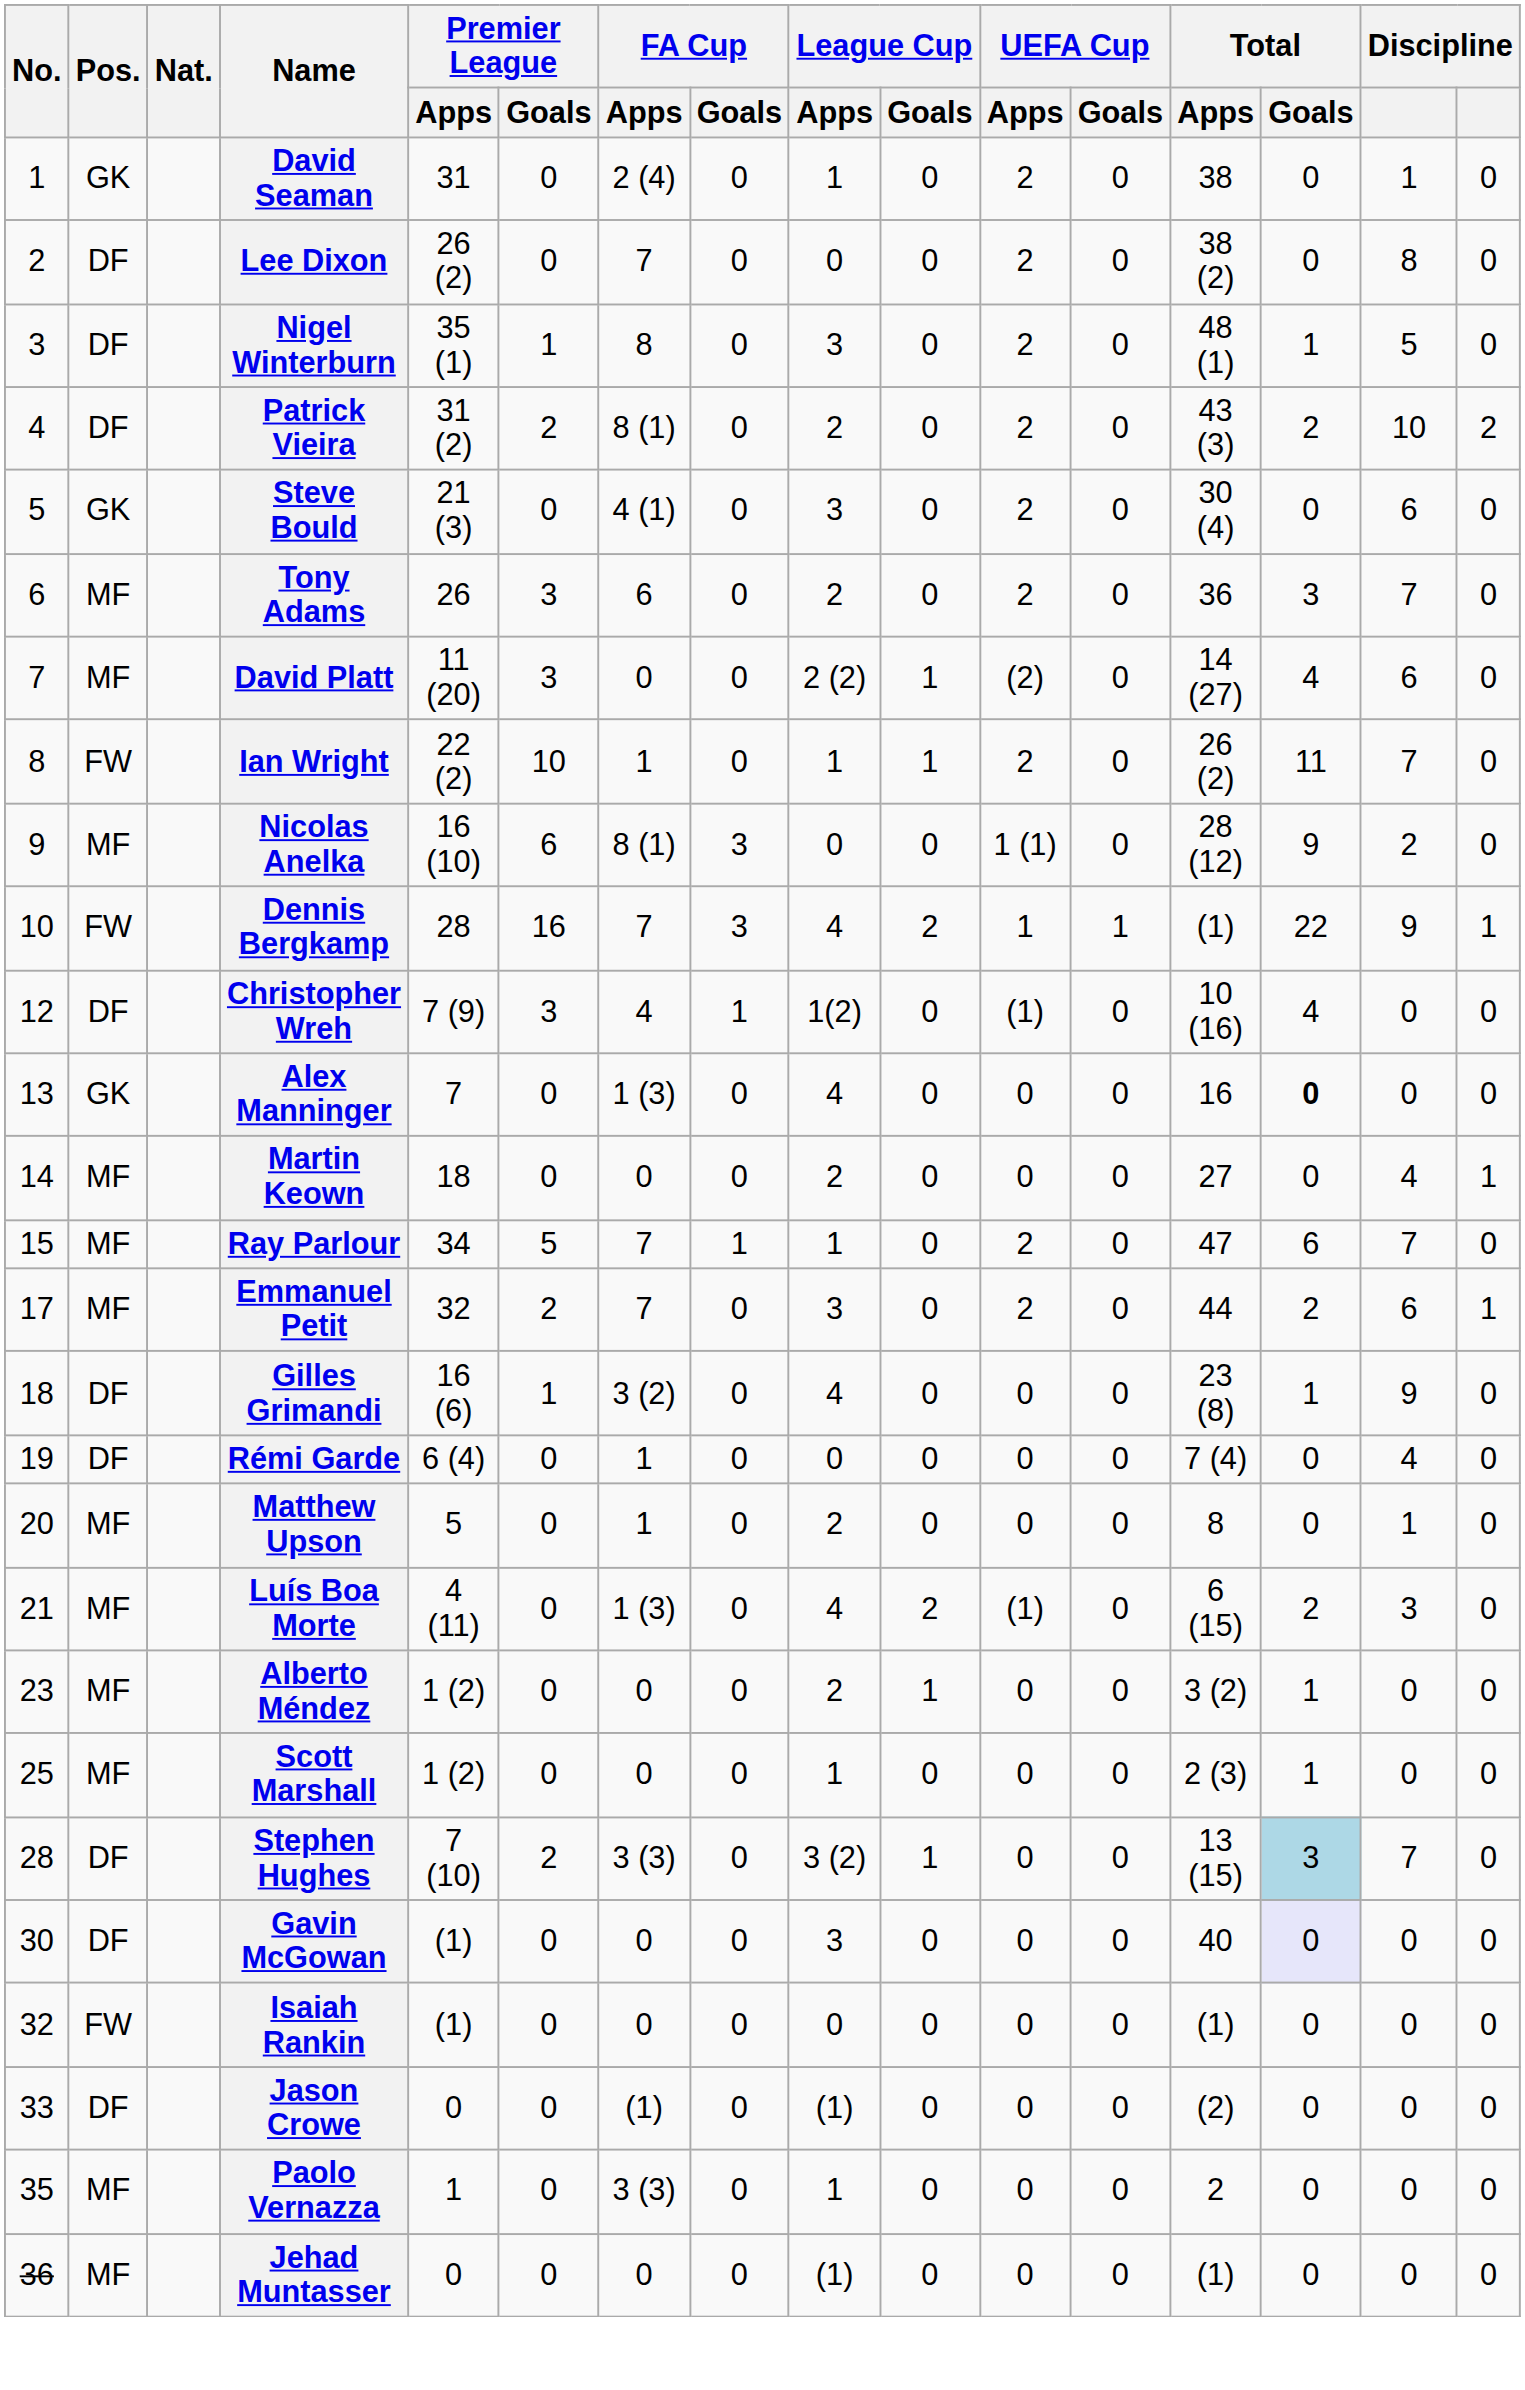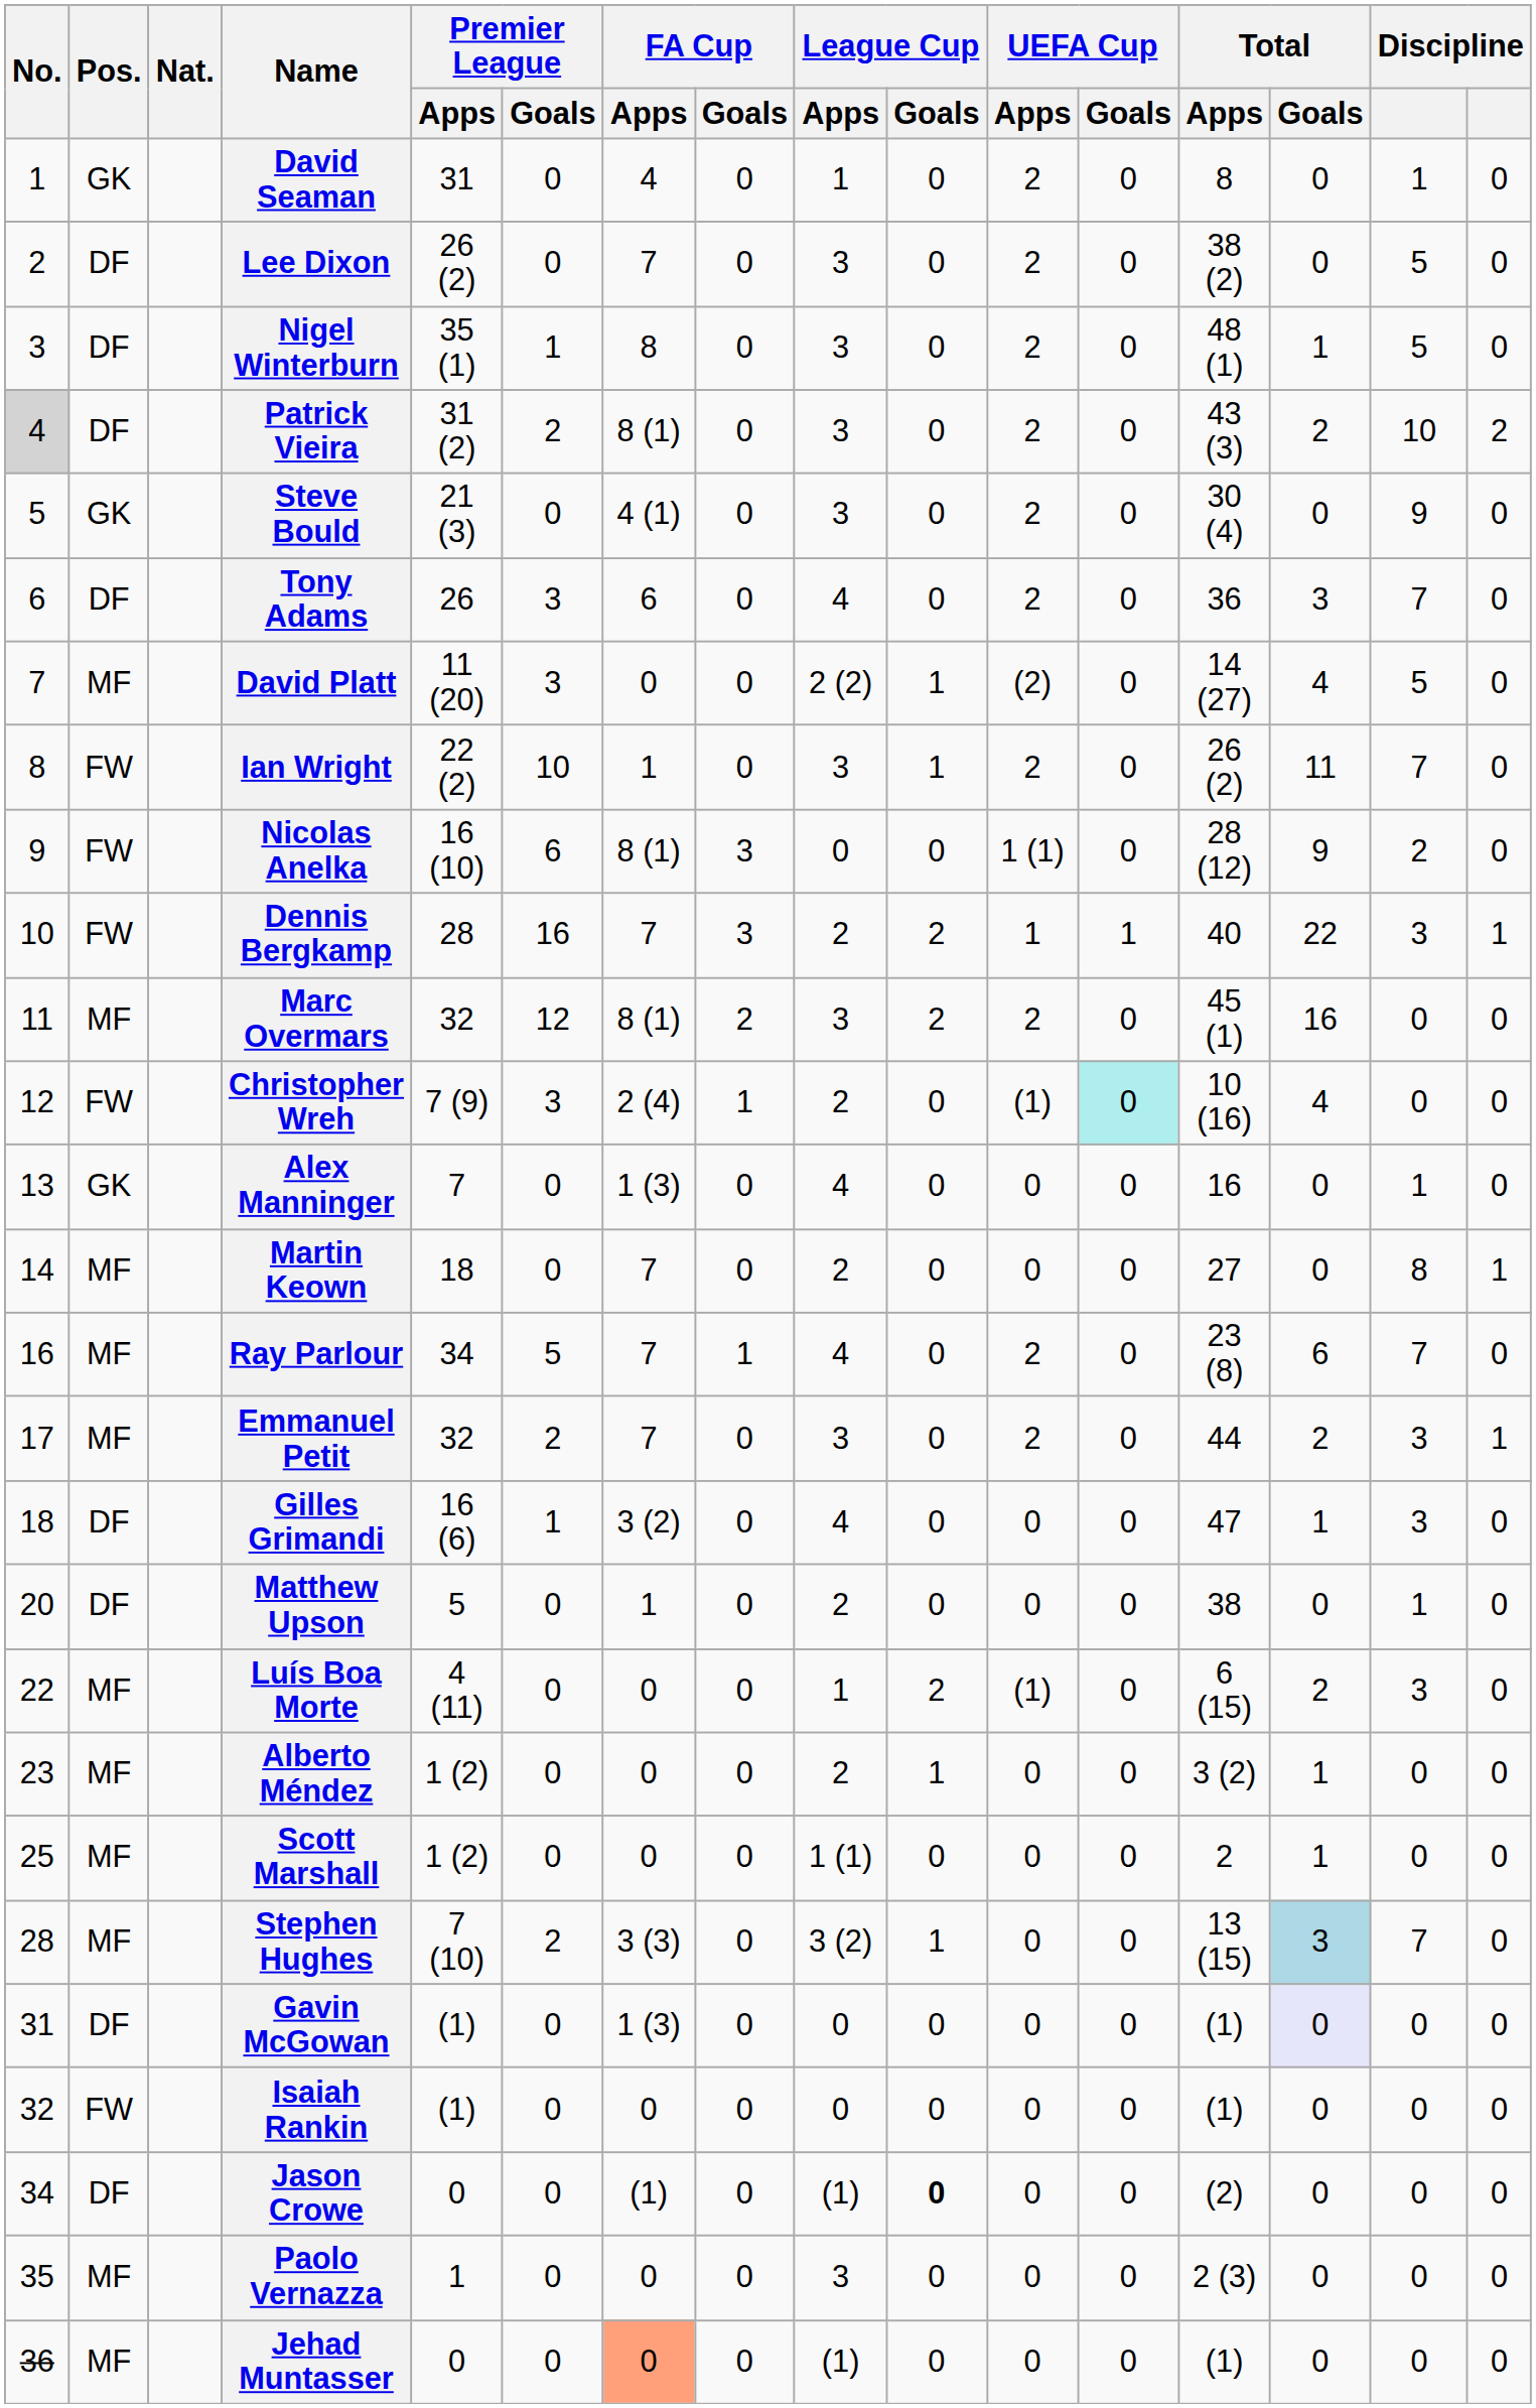David Seaman | FA Cup / Apps: 2 (4) -> 4
David Seaman | Total / Apps: 38 -> 8
Lee Dixon | League Cup / Apps: 0 -> 3
Lee Dixon | column 15: 8 -> 5
Patrick Vieira | No.: no background -> lightgrey background
Patrick Vieira | League Cup / Apps: 2 -> 3
Steve Bould | column 15: 6 -> 9
Tony Adams | Pos.: MF -> DF
Tony Adams | League Cup / Apps: 2 -> 4
David Platt | column 15: 6 -> 5
Ian Wright | League Cup / Apps: 1 -> 3
Nicolas Anelka | Pos.: MF -> FW
Dennis Bergkamp | League Cup / Apps: 4 -> 2
Dennis Bergkamp | Total / Apps: (1) -> 40
Dennis Bergkamp | column 15: 9 -> 3
+ row: 11 | MF | Marc Overmars | 32 | 12 | 8 (1) | 2 | 3 | 2 | 2 | 0 | 45 (1) | 16 | 0 | 0
Christopher Wreh | Pos.: DF -> FW
Christopher Wreh | FA Cup / Apps: 4 -> 2 (4)
Christopher Wreh | League Cup / Apps: 1(2) -> 2
Christopher Wreh | UEFA Cup / Goals: no background -> paleturquoise background
Alex Manninger | Total / Goals: bold -> normal
Alex Manninger | column 15: 0 -> 1
Martin Keown | FA Cup / Apps: 0 -> 7
Martin Keown | column 15: 4 -> 8
Ray Parlour | No.: 15 -> 16
Ray Parlour | League Cup / Apps: 1 -> 4
Ray Parlour | Total / Apps: 47 -> 23 (8)
Emmanuel Petit | column 15: 6 -> 3
Gilles Grimandi | Total / Apps: 23 (8) -> 47
Gilles Grimandi | column 15: 9 -> 3
- row: 19 | DF | Rémi Garde | 6 (4) | 0 | 1 | 0 | 0 | 0 | 0 | 0 | 7 (4) | 0 | 4 | 0
Matthew Upson | Pos.: MF -> DF
Matthew Upson | Total / Apps: 8 -> 38
Luís Boa Morte | No.: 21 -> 22
Luís Boa Morte | FA Cup / Apps: 1 (3) -> 0
Luís Boa Morte | League Cup / Apps: 4 -> 1
Scott Marshall | League Cup / Apps: 1 -> 1 (1)
Scott Marshall | Total / Apps: 2 (3) -> 2
Stephen Hughes | Pos.: DF -> MF
Gavin McGowan | No.: 30 -> 31
Gavin McGowan | FA Cup / Apps: 0 -> 1 (3)
Gavin McGowan | League Cup / Apps: 3 -> 0
Gavin McGowan | Total / Apps: 40 -> (1)
Jason Crowe | No.: 33 -> 34
Jason Crowe | League Cup / Goals: normal -> bold
Paolo Vernazza | FA Cup / Apps: 3 (3) -> 0
Paolo Vernazza | League Cup / Apps: 1 -> 3
Paolo Vernazza | Total / Apps: 2 -> 2 (3)
Jehad Muntasser | FA Cup / Apps: no background -> lightsalmon background
